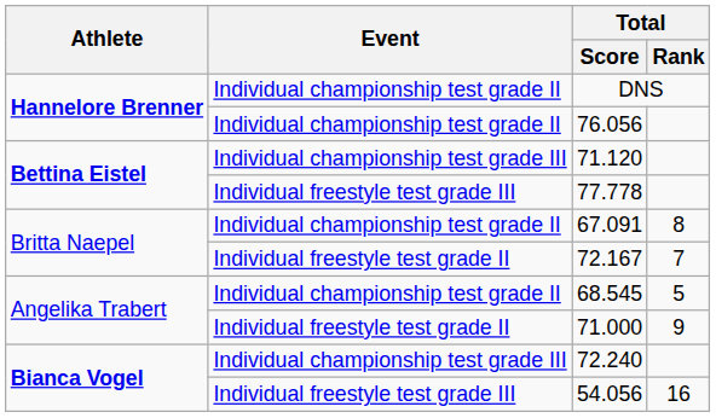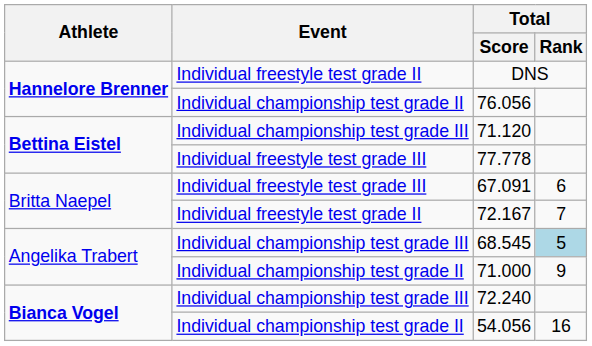DNS | Event: Individual championship test grade II -> Individual freestyle test grade II
67.091 | Event: Individual championship test grade II -> Individual freestyle test grade III
67.091 | Total / Rank: 8 -> 6
68.545 | Event: Individual championship test grade II -> Individual championship test grade III
68.545 | Total / Rank: no background -> lightblue background
71.000 | Event: Individual freestyle test grade II -> Individual championship test grade II
54.056 | Event: Individual freestyle test grade III -> Individual championship test grade II
